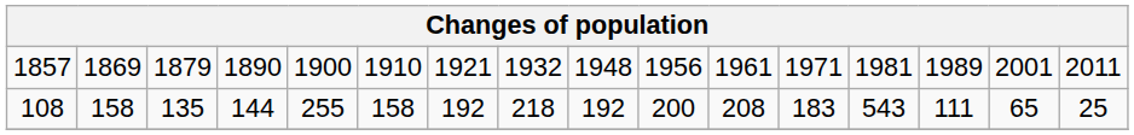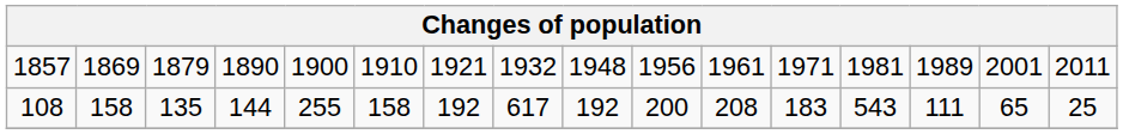108 | column 8: 218 -> 617
